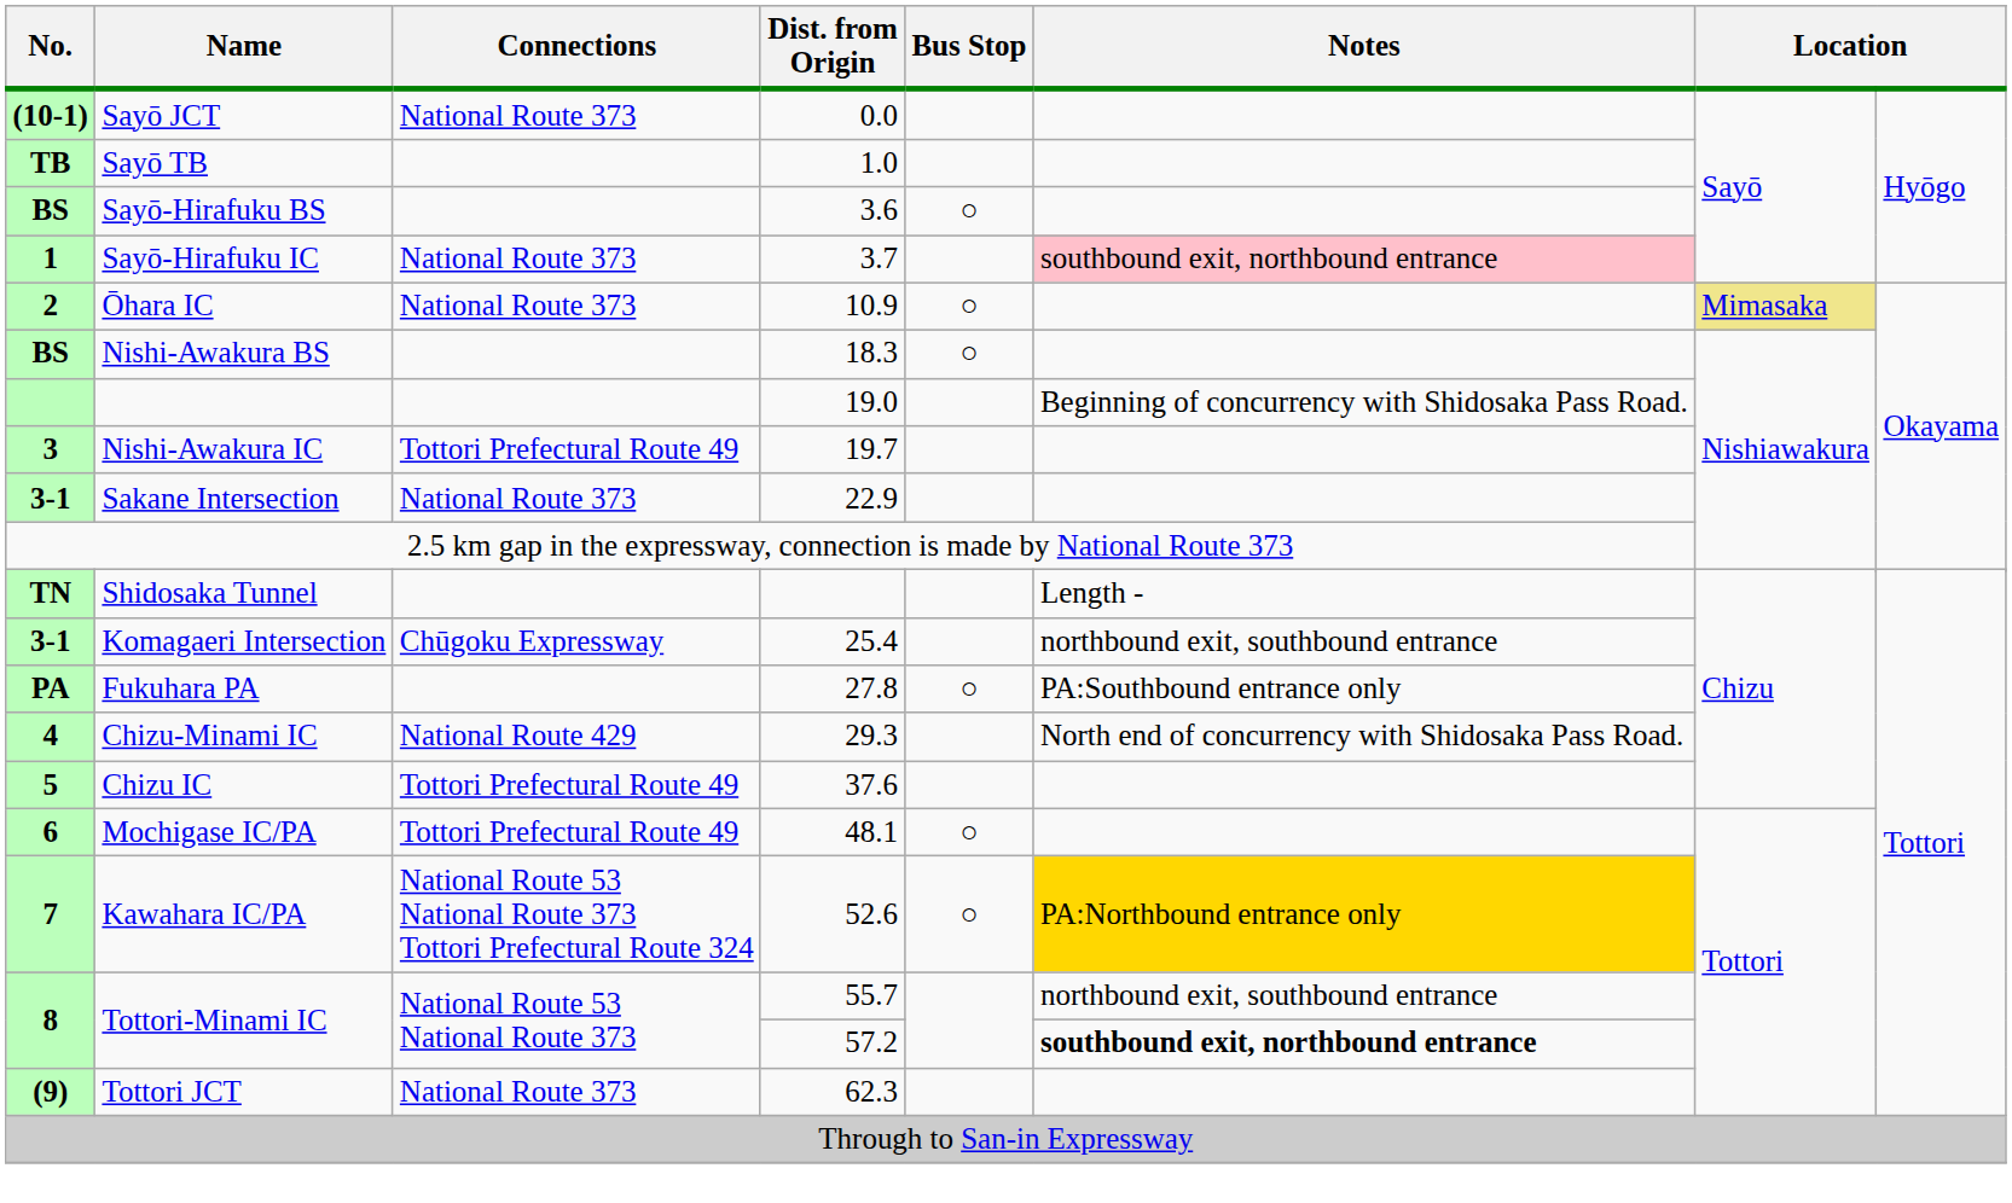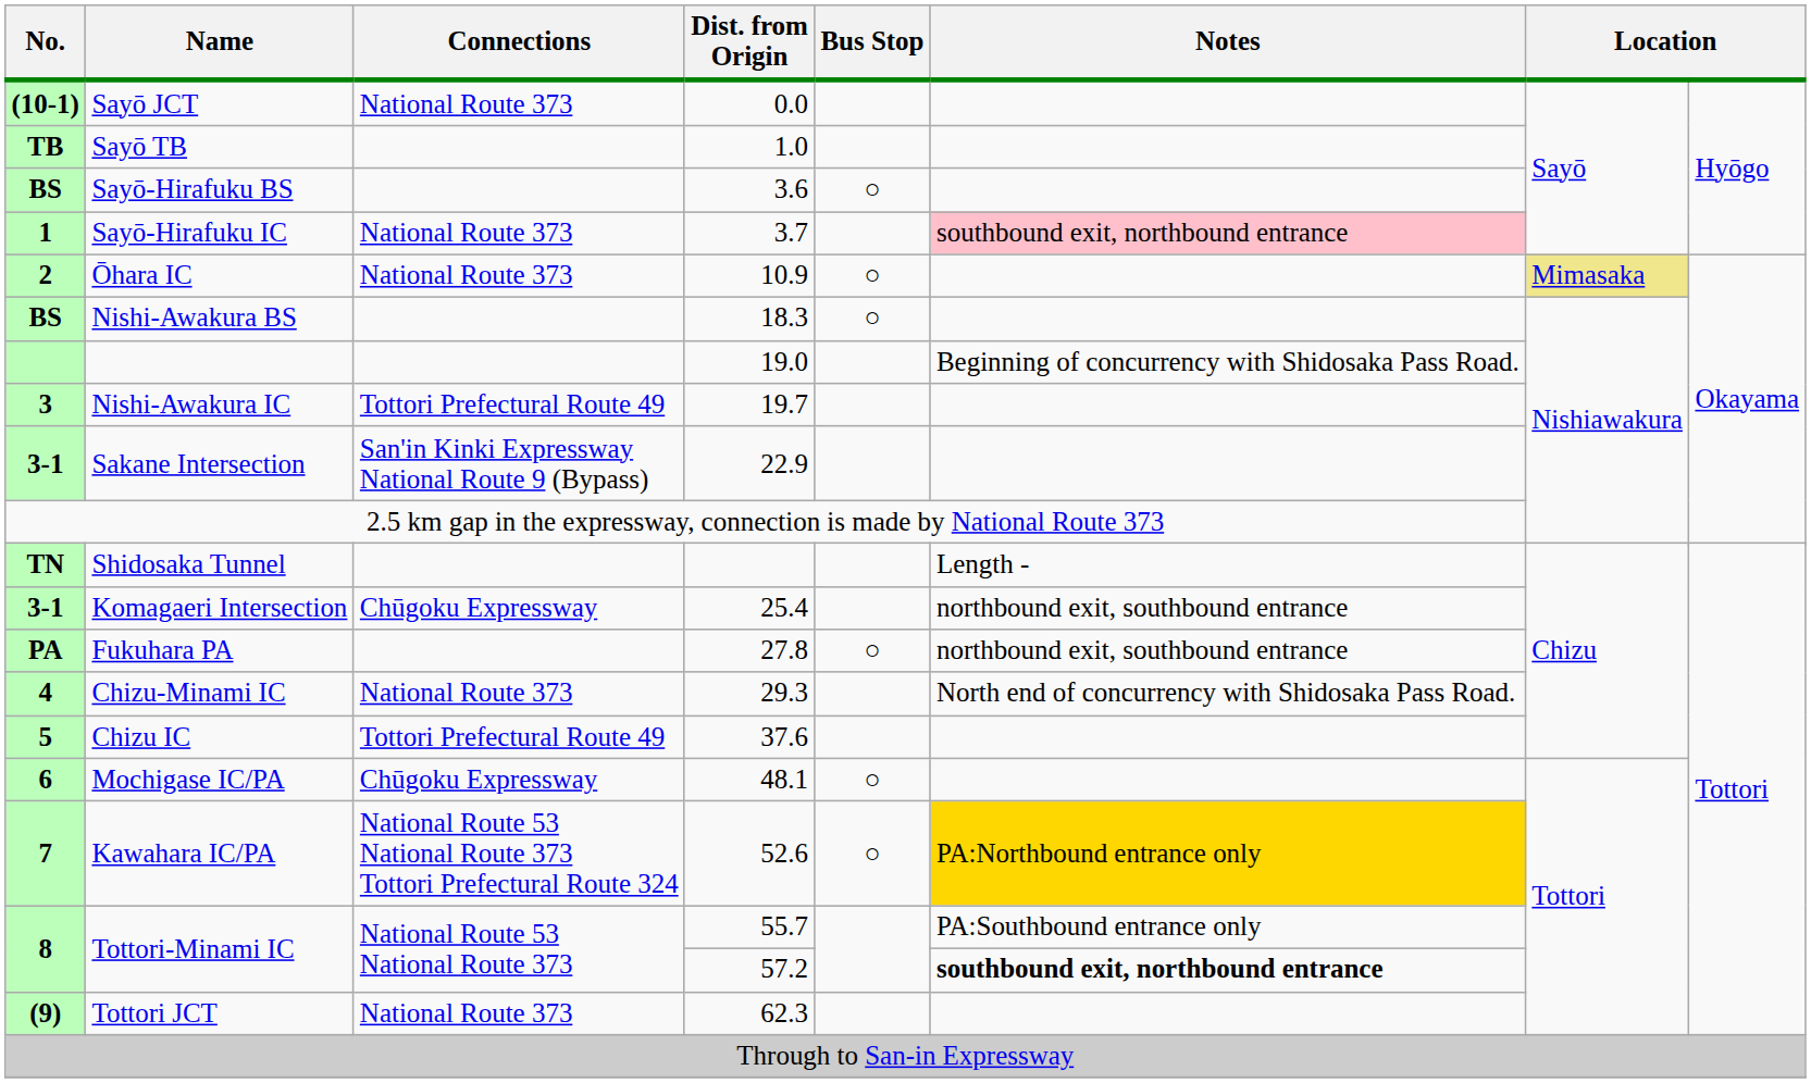Sakane Intersection | Connections: National Route 373 -> San'in Kinki Expressway National Route 9 (Bypass)
Fukuhara PA | Notes: PA:Southbound entrance only -> northbound exit, southbound entrance
Chizu-Minami IC | Connections: National Route 429 -> National Route 373
Mochigase IC/PA | Connections: Tottori Prefectural Route 49 -> Chūgoku Expressway
Tottori-Minami IC / 55.7 | Notes: northbound exit, southbound entrance -> PA:Southbound entrance only
